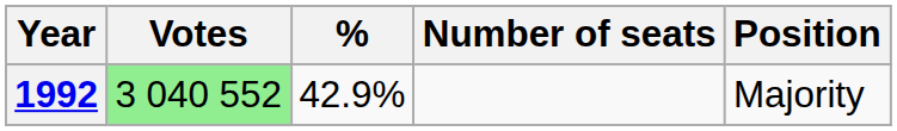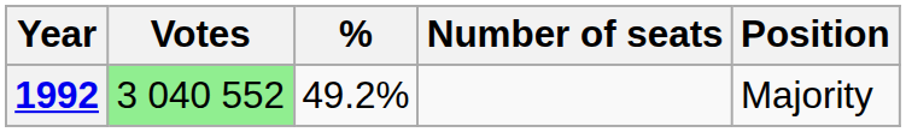1992 | %: 42.9% -> 49.2%
